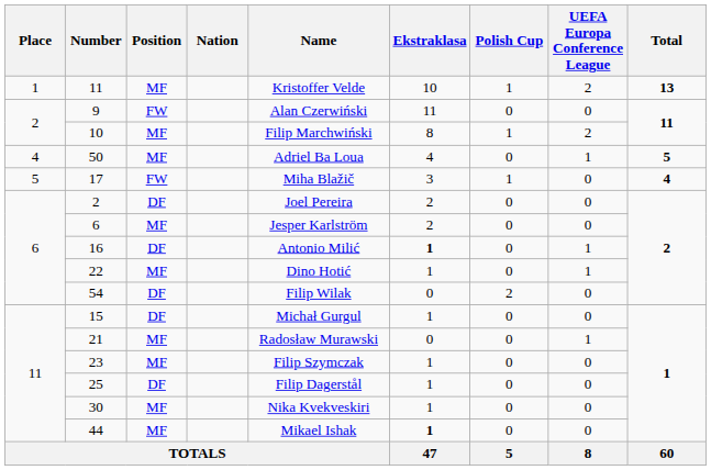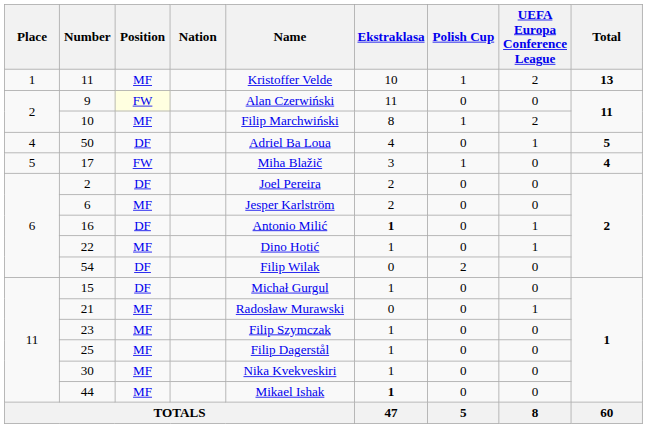9 | Position: no background -> lightyellow background
50 | Position: MF -> DF
25 | Position: DF -> MF
